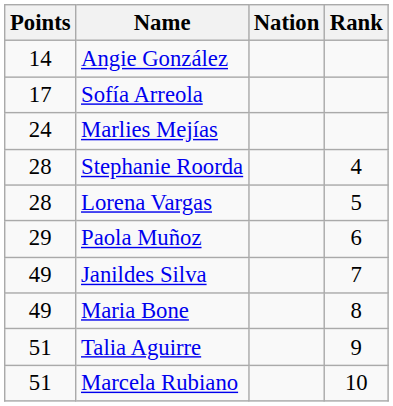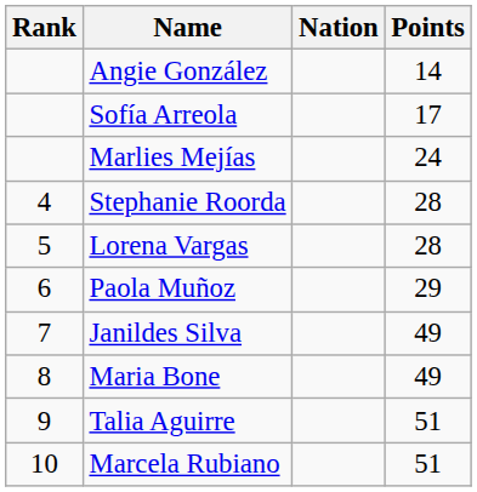columns swapped: Rank <-> Points
